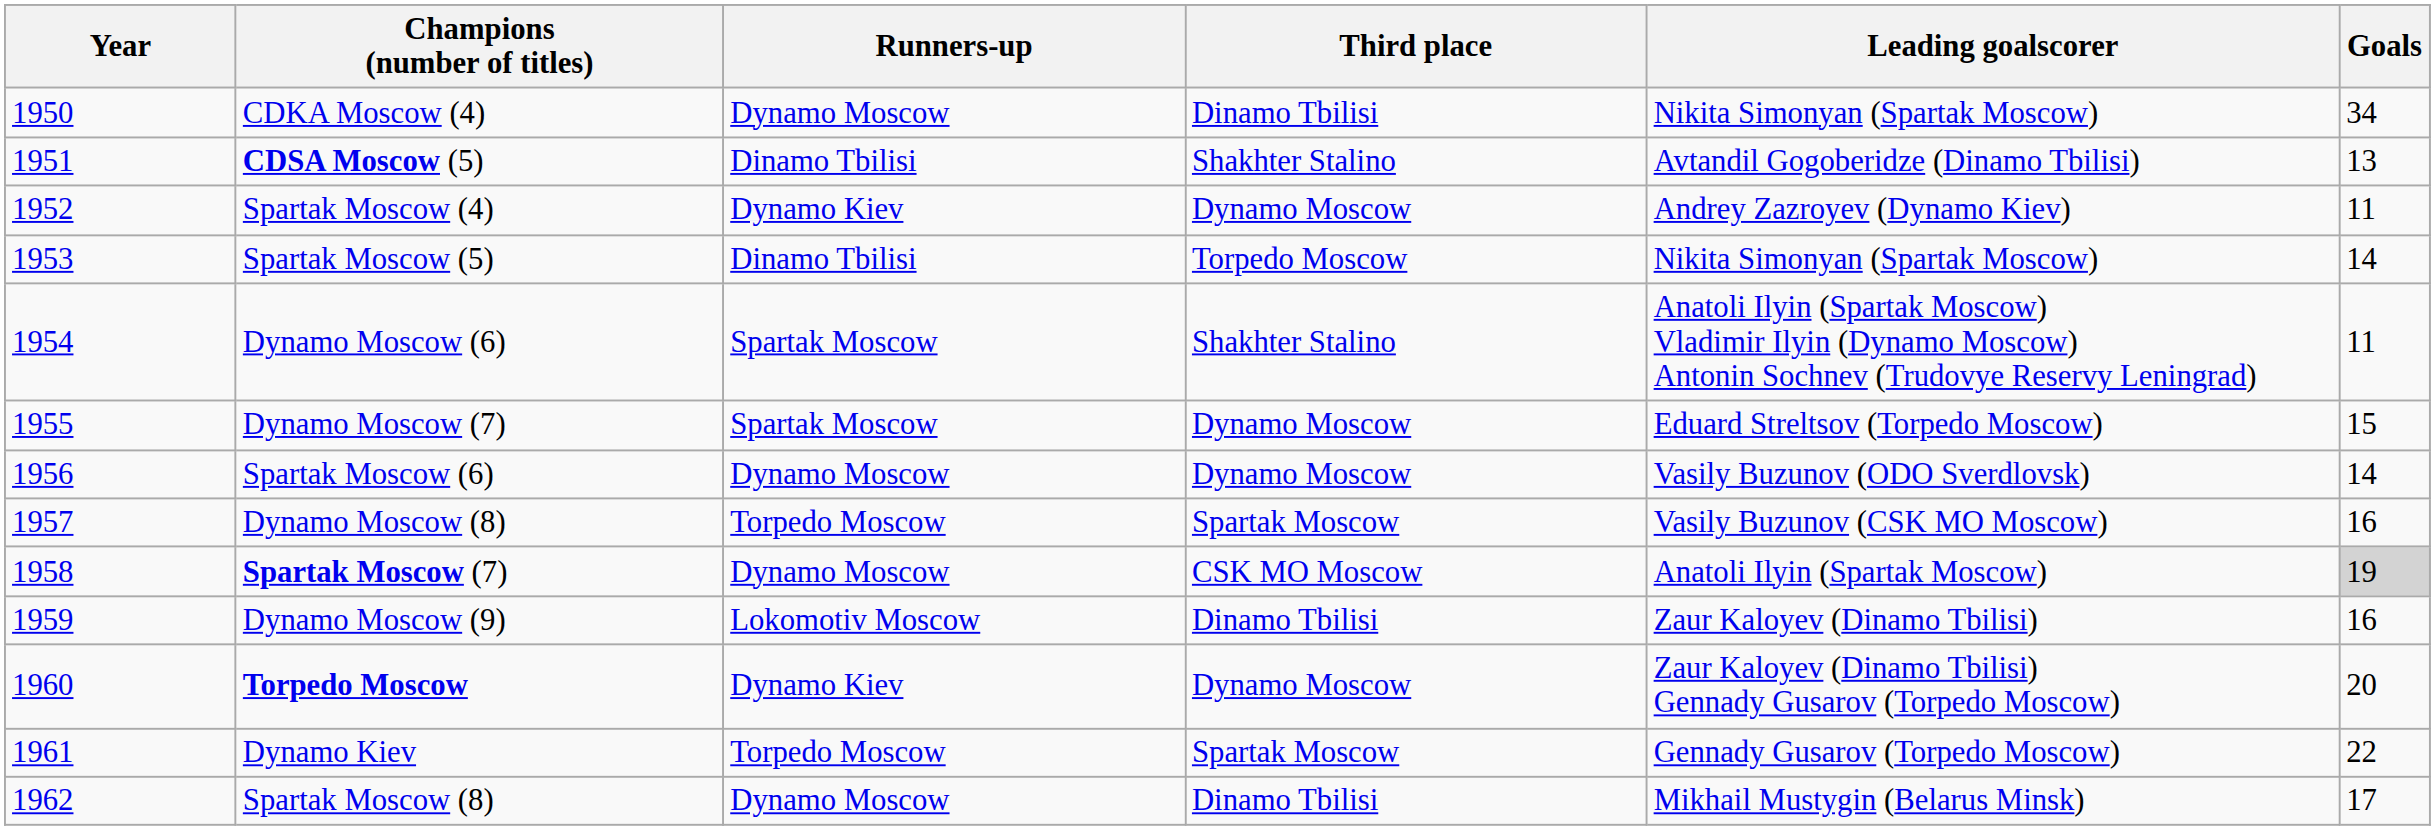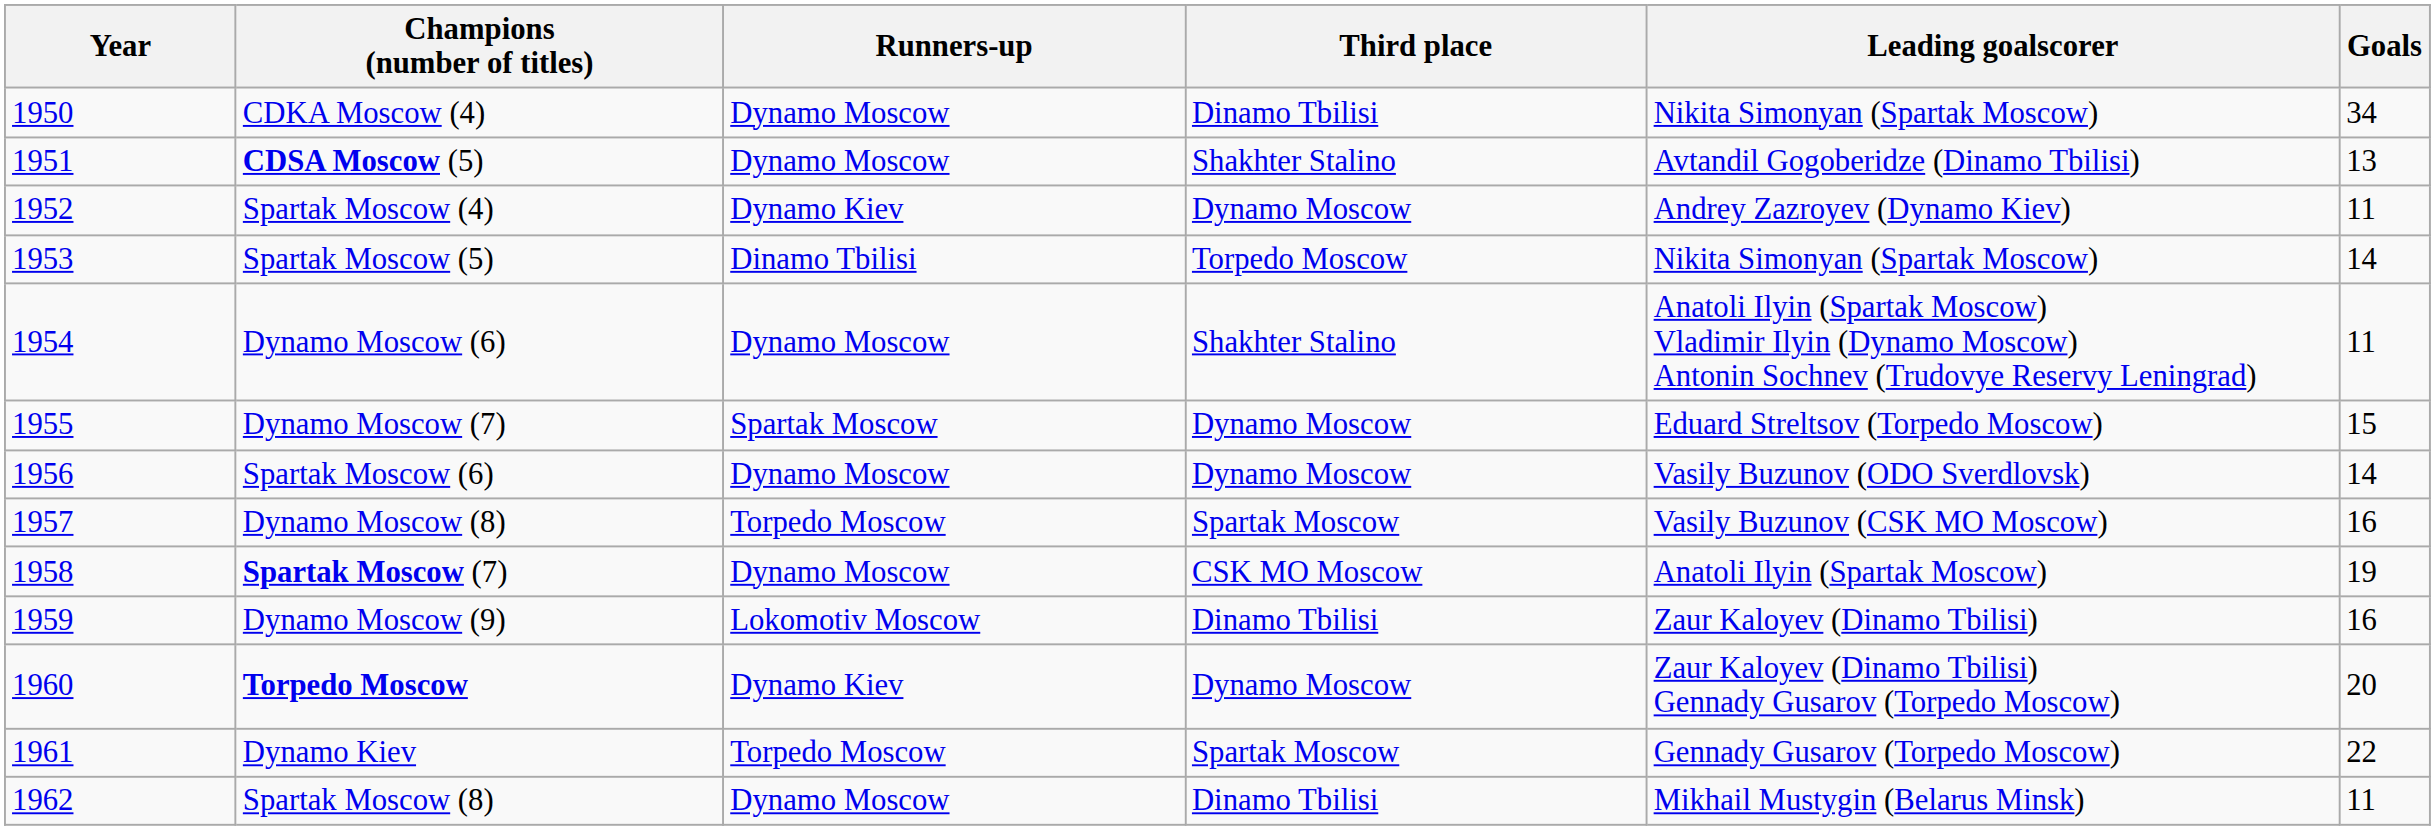CDSA Moscow (5) | Runners-up: Dinamo Tbilisi -> Dynamo Moscow
Dynamo Moscow (6) | Runners-up: Spartak Moscow -> Dynamo Moscow
Spartak Moscow (7) | Goals: lightgrey background -> no background
Spartak Moscow (8) | Goals: 17 -> 11
